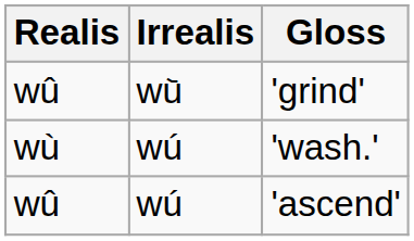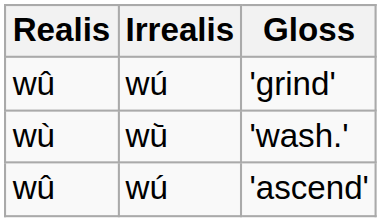'grind' | Irrealis: wu᷅ -> wú
'wash.' | Irrealis: wú -> wu᷅
